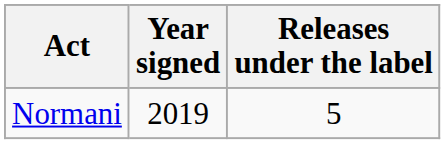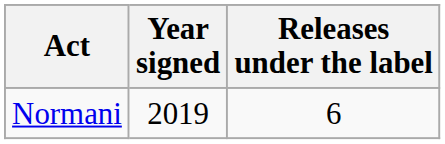Normani | Releases under the label: 5 -> 6
